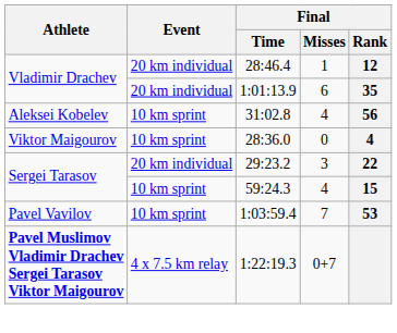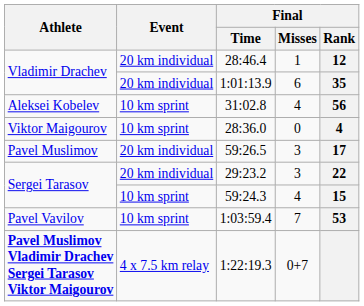+ row: Pavel Muslimov | 20 km individual | 59:26.5 | 3 | 17
